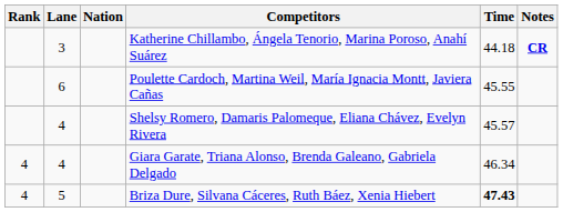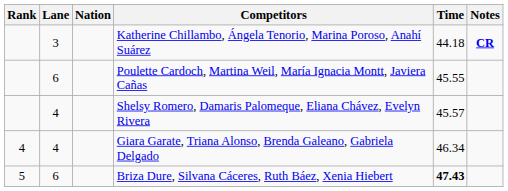Briza Dure, Silvana Cáceres, Ruth Báez, Xenia Hiebert | Rank: 4 -> 5
Briza Dure, Silvana Cáceres, Ruth Báez, Xenia Hiebert | Lane: 5 -> 6
